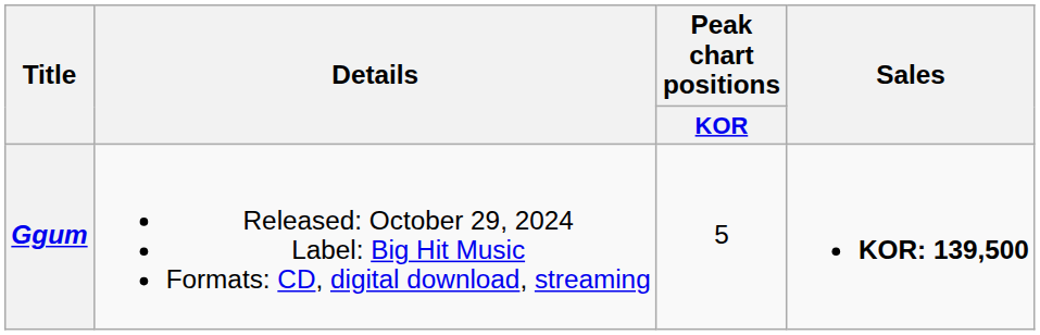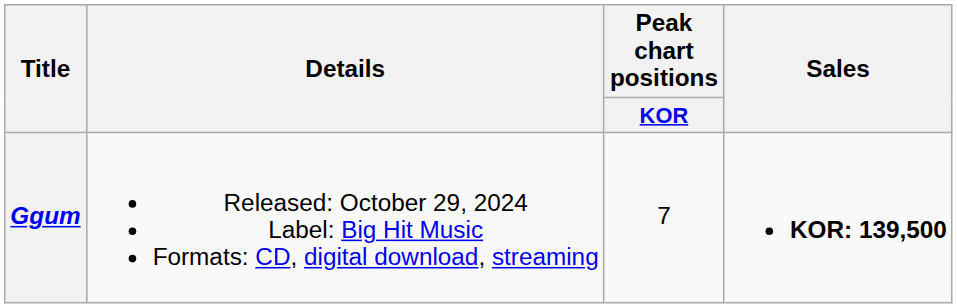Ggum | Peak chart positions / KOR: 5 -> 7
